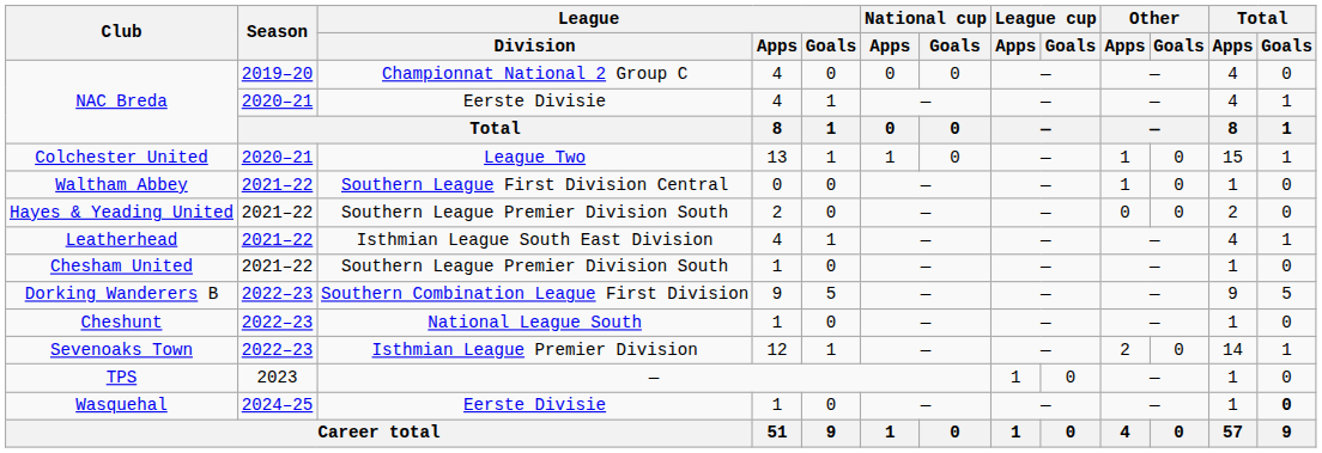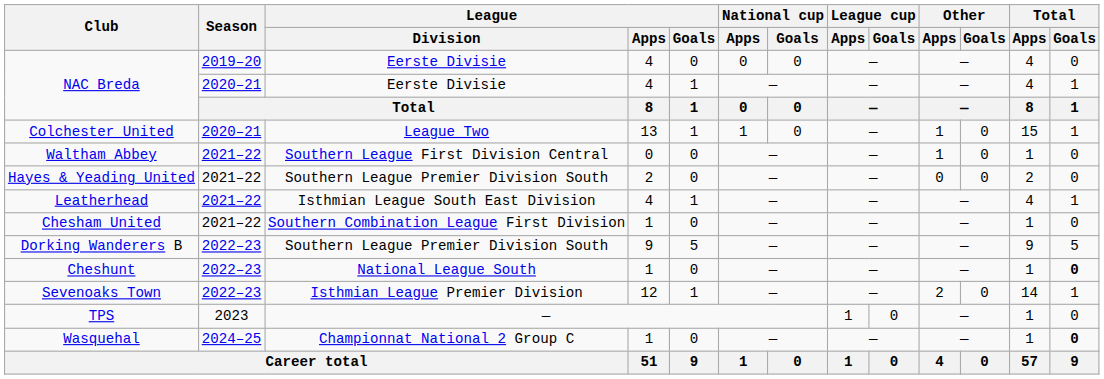NAC Breda / 2019–20 | League / Division: Championnat National 2 Group C -> Eerste Divisie
Chesham United | League / Division: Southern League Premier Division South -> Southern Combination League First Division
Dorking Wanderers B | League / Division: Southern Combination League First Division -> Southern League Premier Division South
Cheshunt | Total / Goals: normal -> bold
Wasquehal | League / Division: Eerste Divisie -> Championnat National 2 Group C
